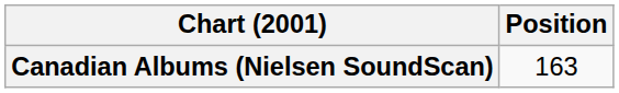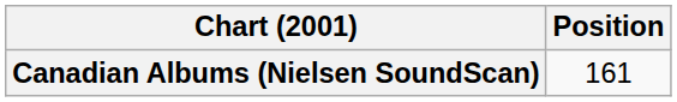Canadian Albums (Nielsen SoundScan) | Position: 163 -> 161
